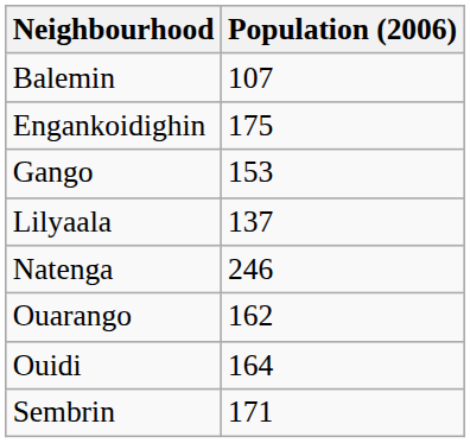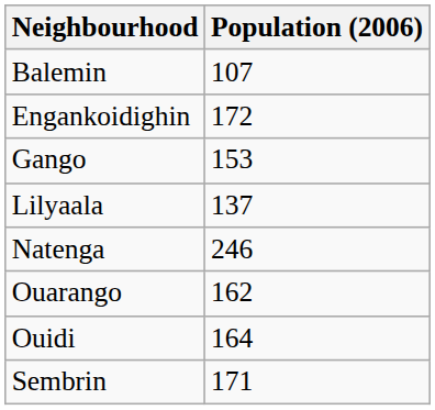Engankoidighin | Population (2006): 175 -> 172
